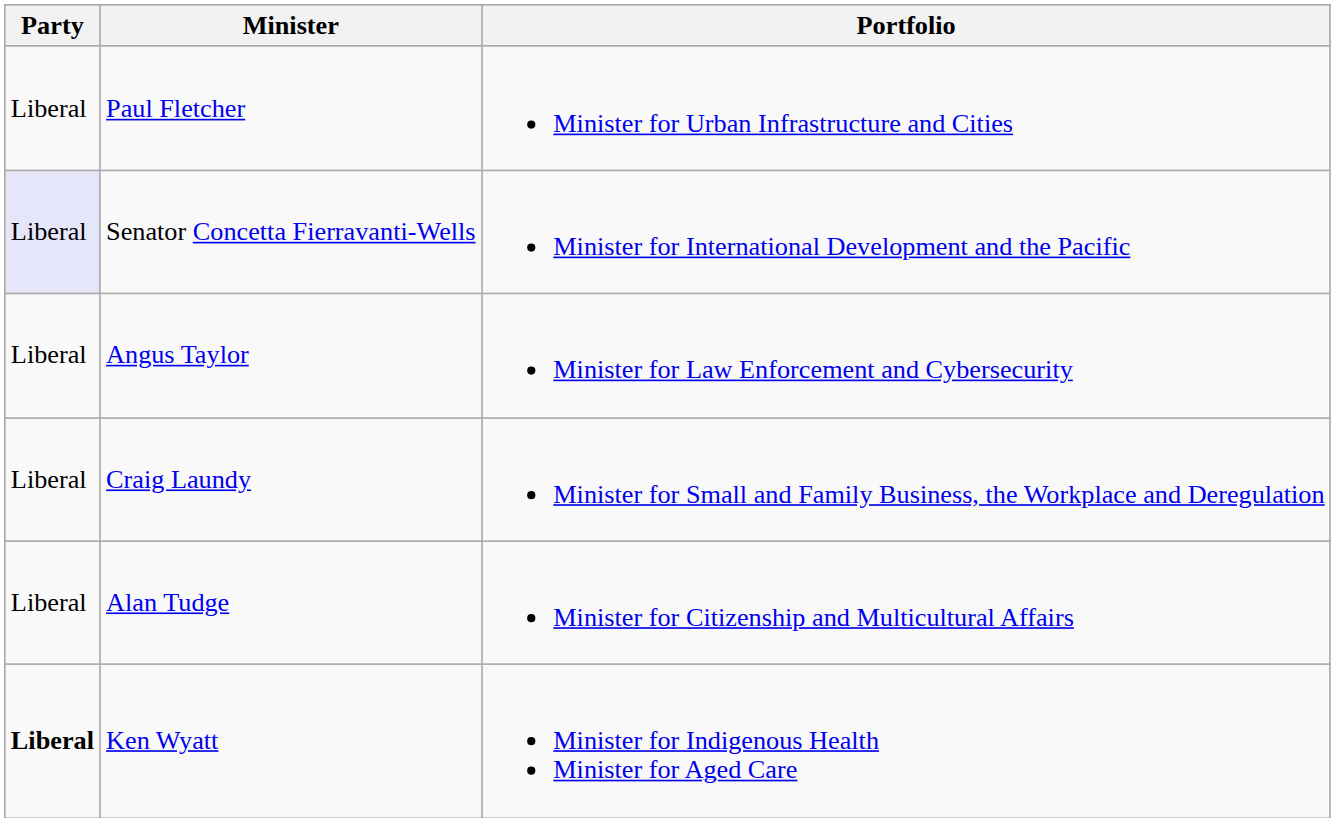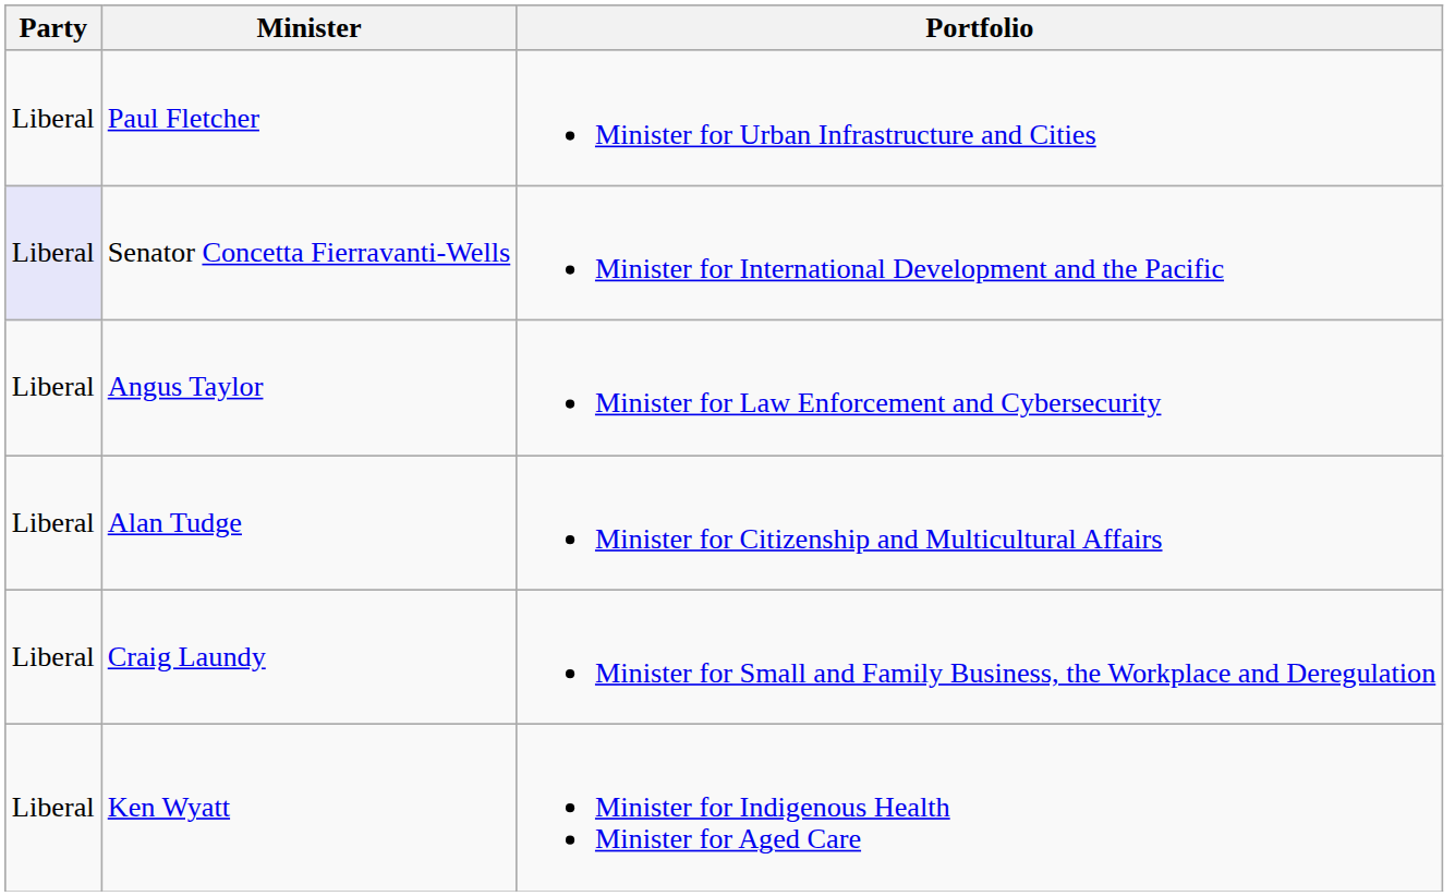rows swapped: Alan Tudge <-> Craig Laundy
Ken Wyatt | Party: bold -> normal
